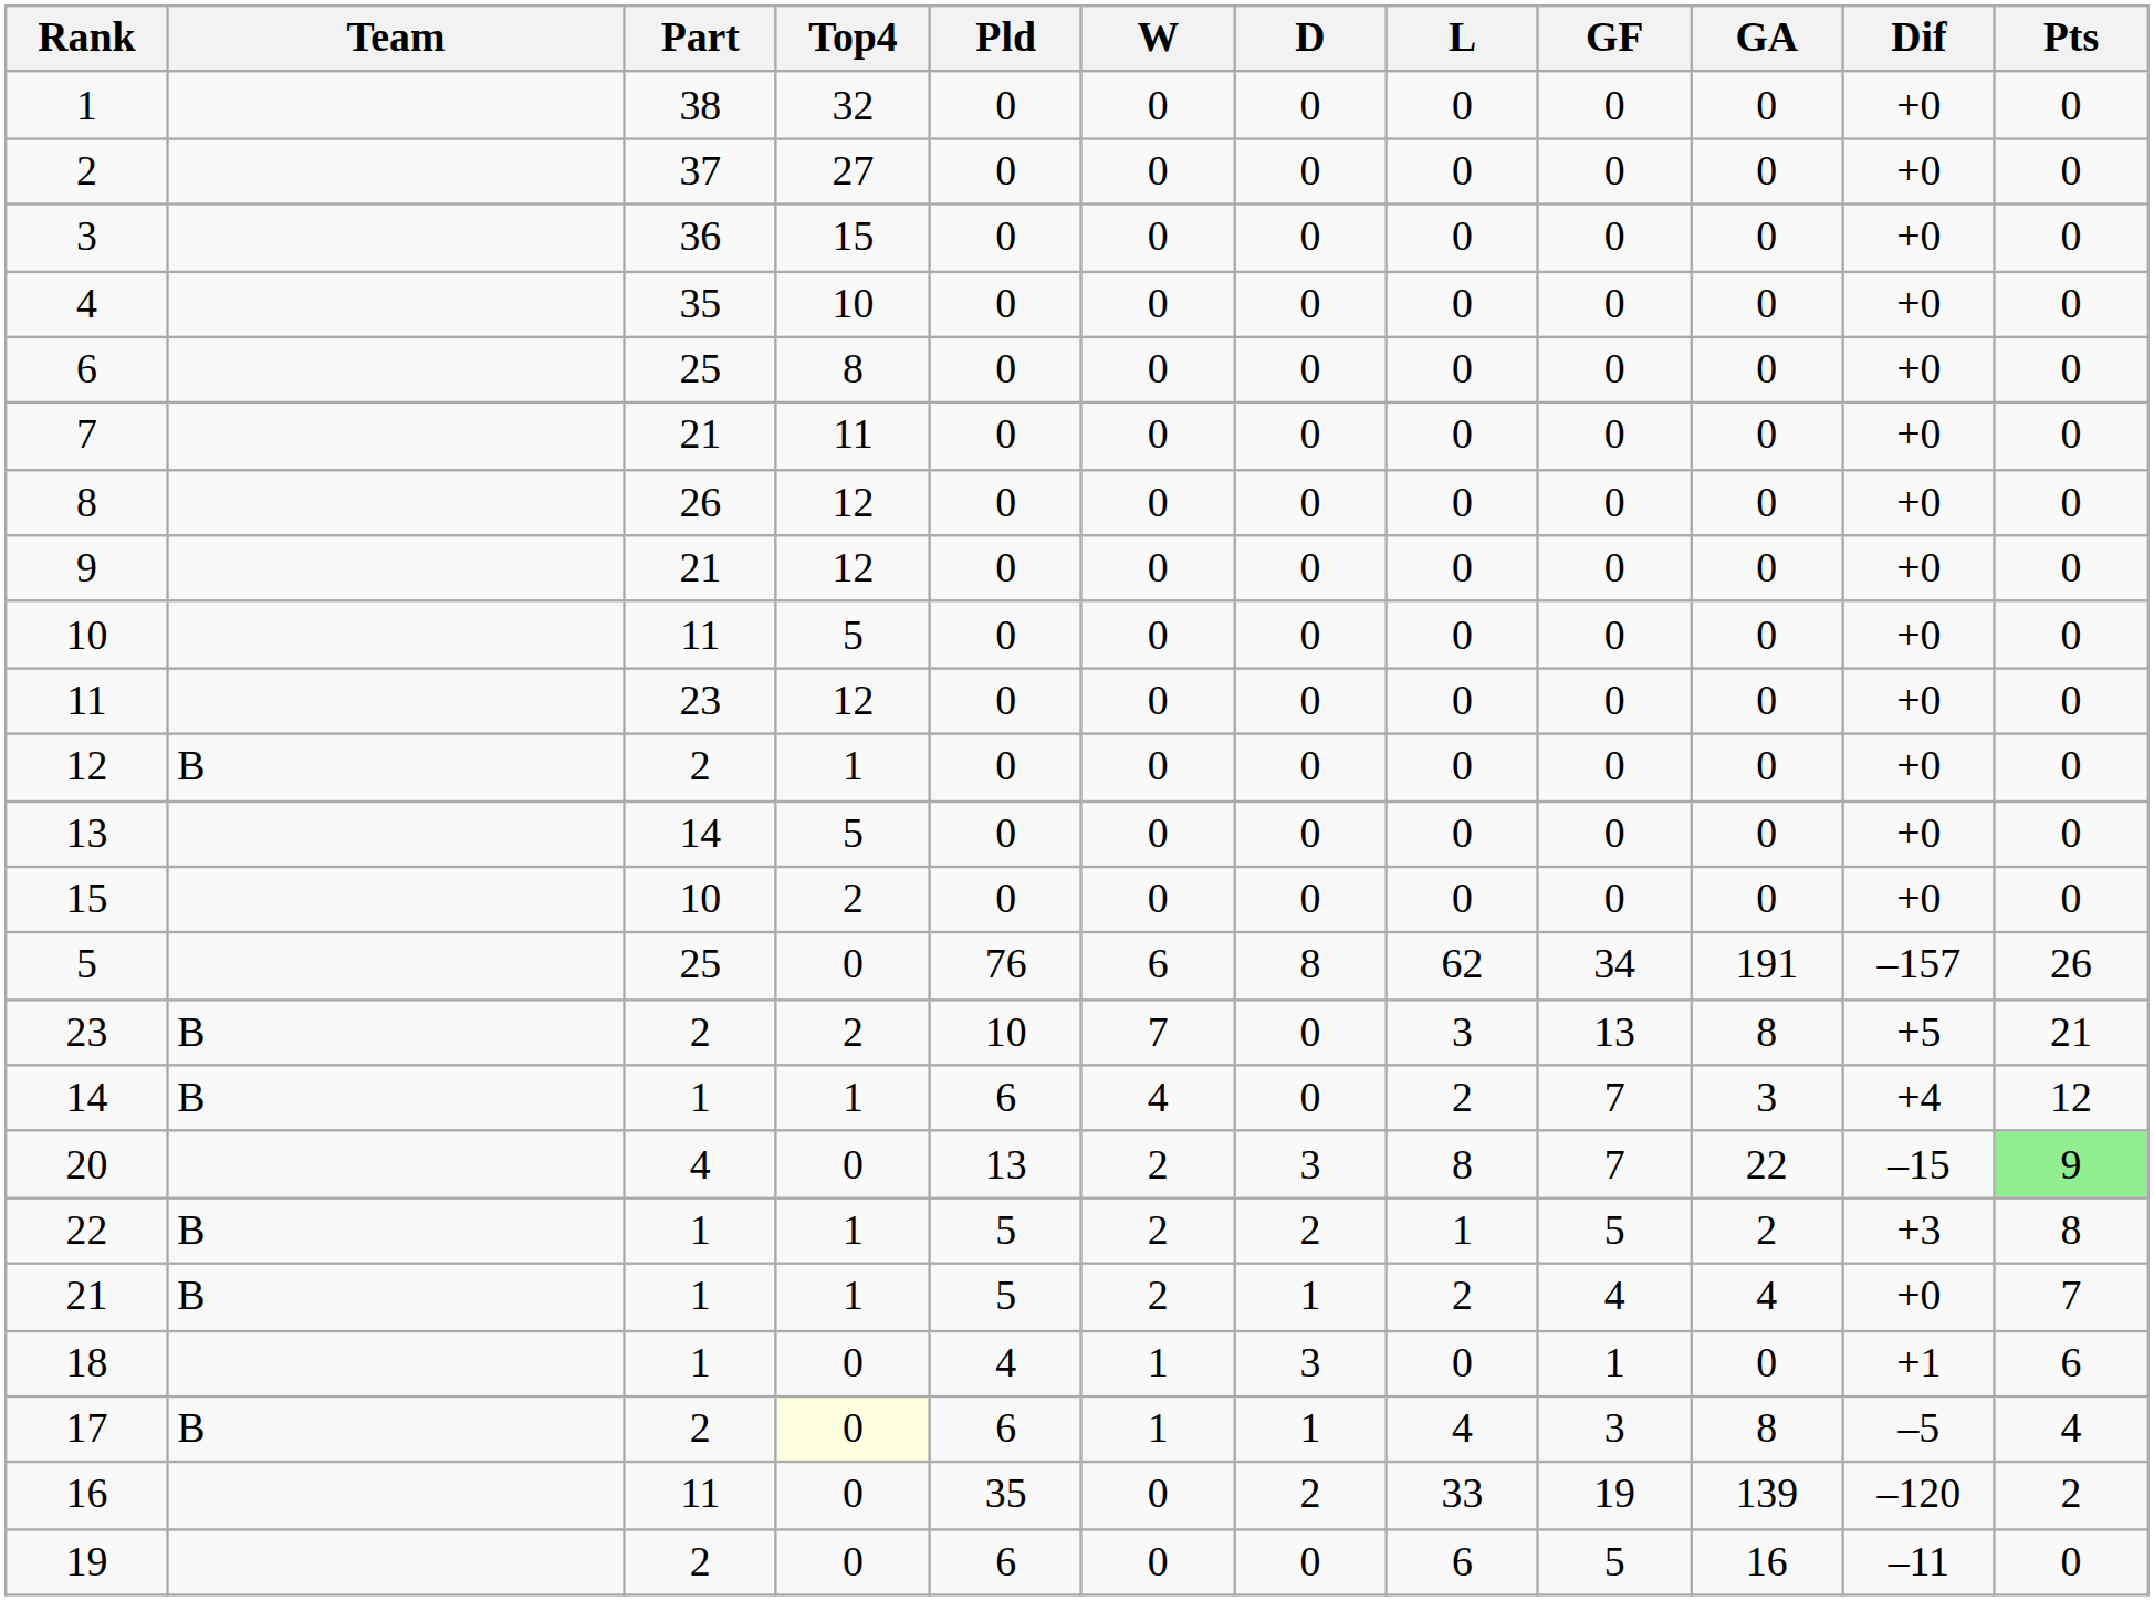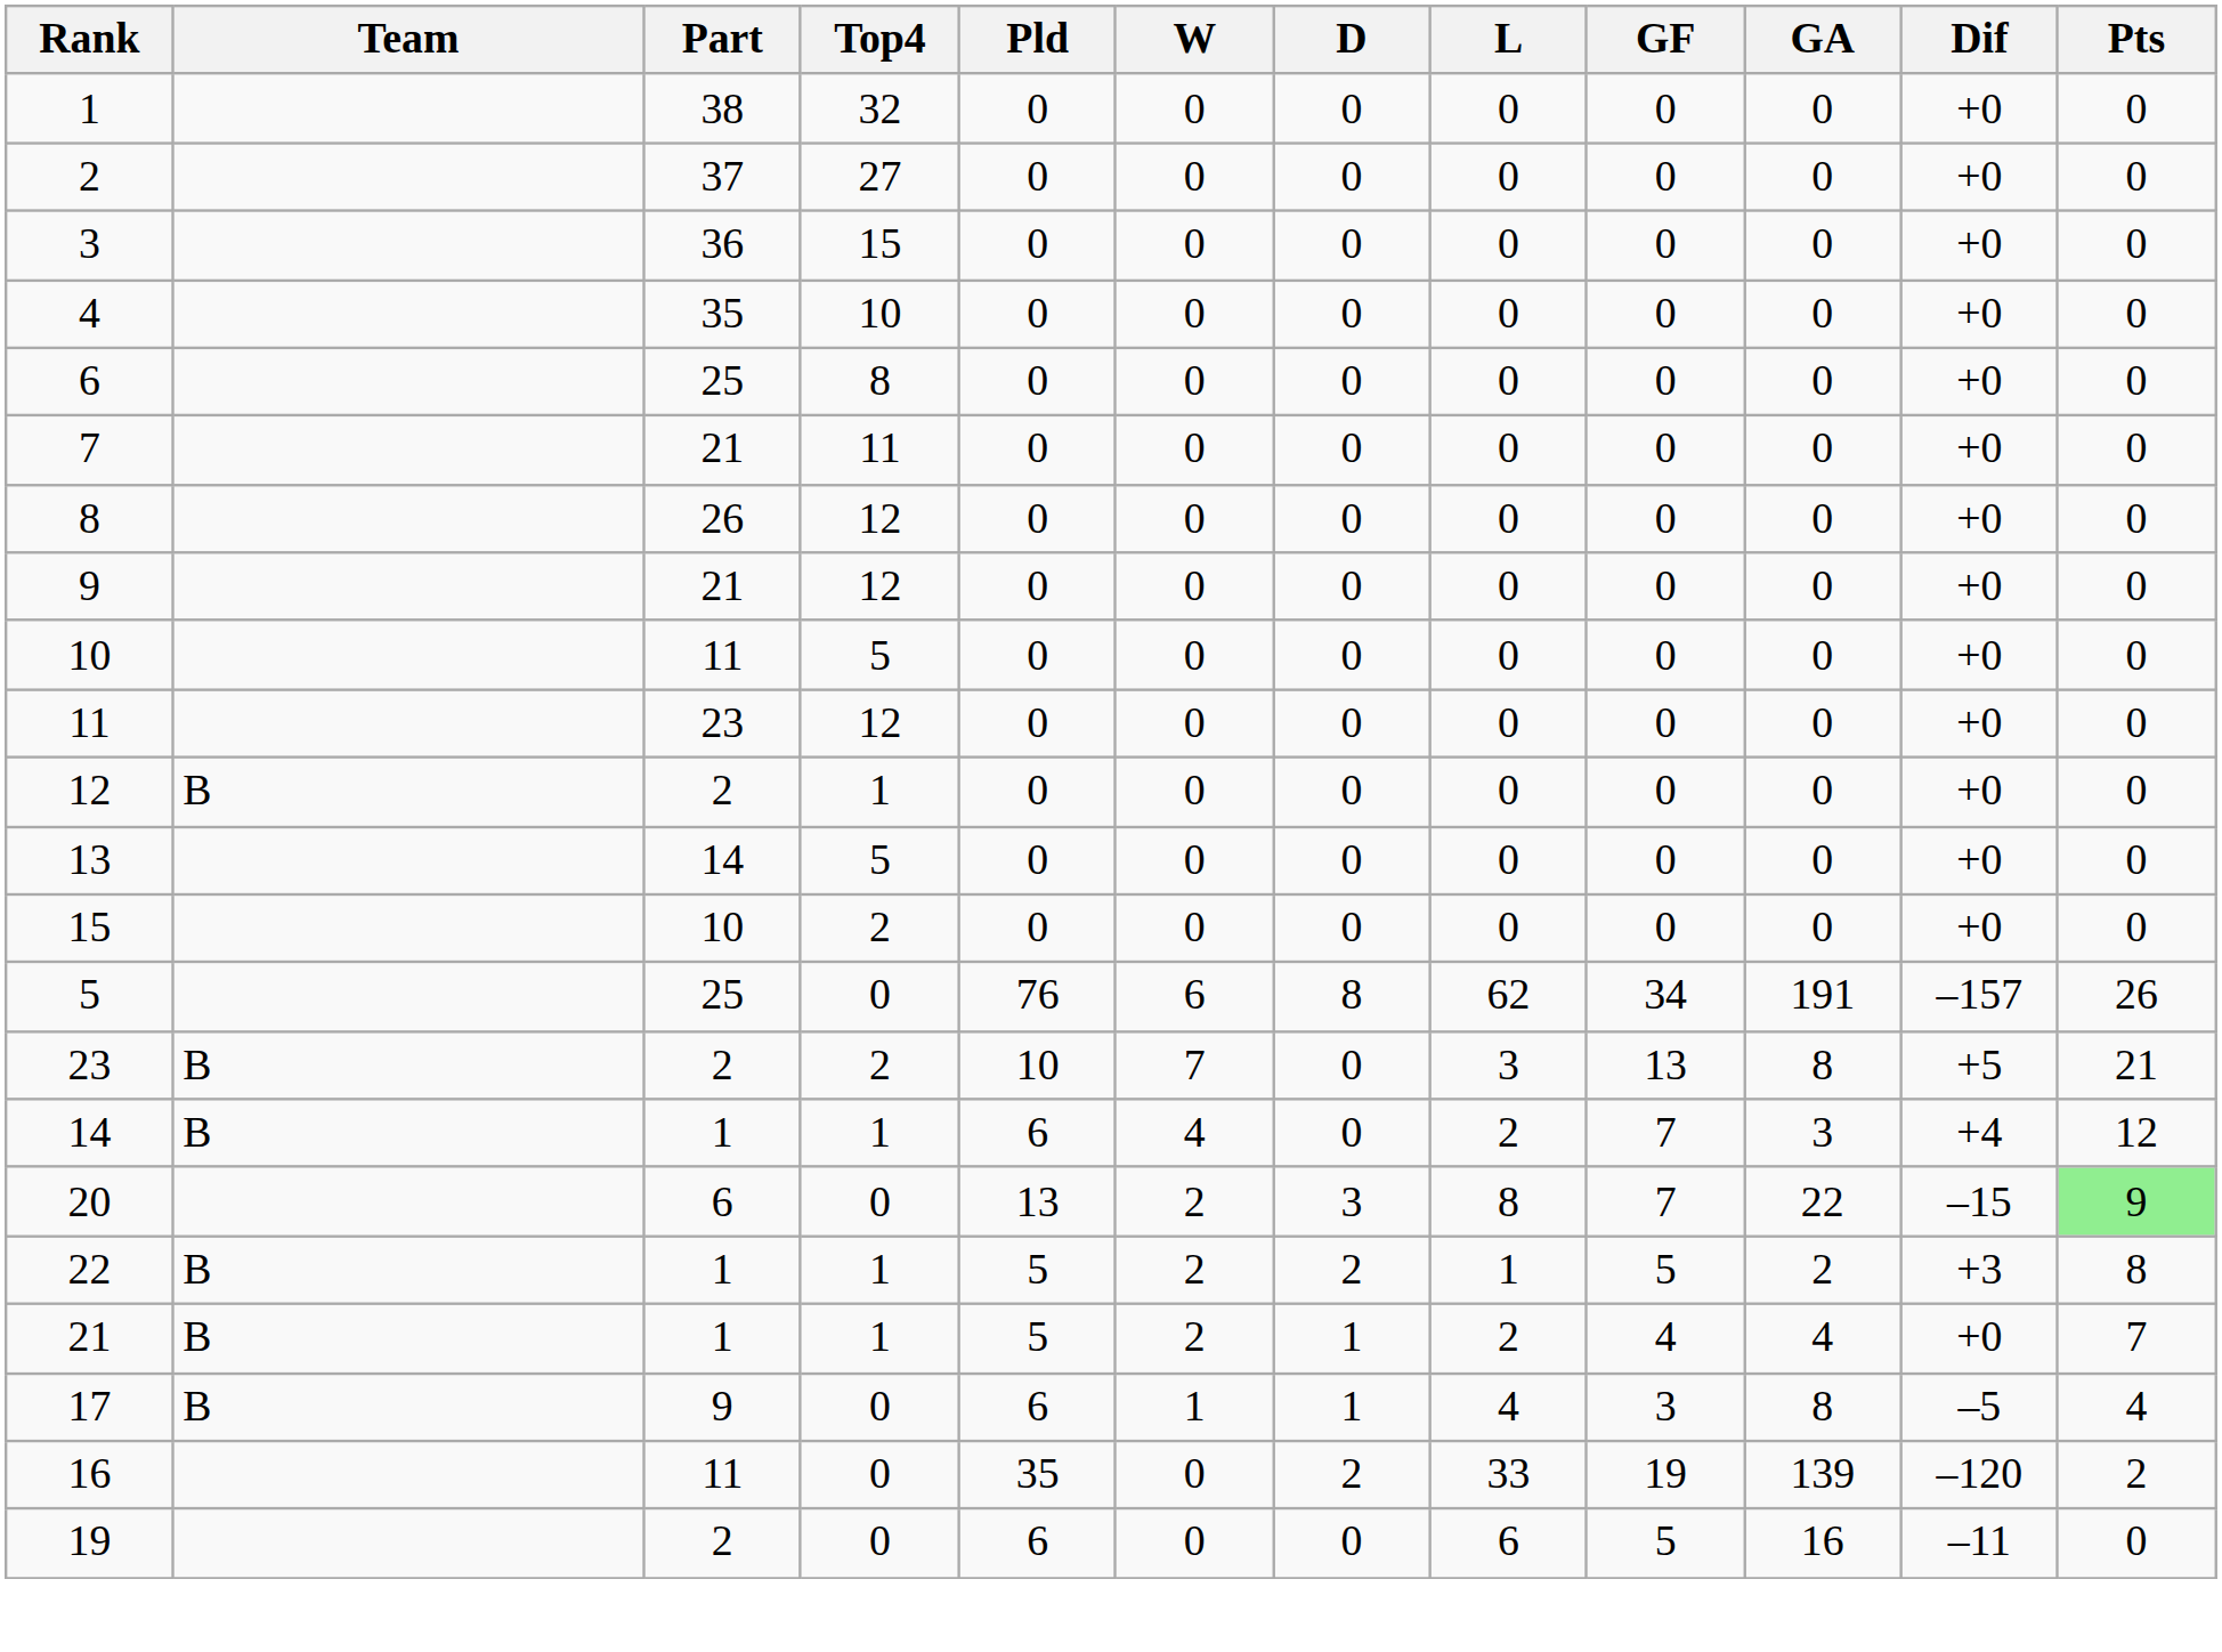20 | Part: 4 -> 6
- row: 18 | 1 | 0 | 4 | 1 | 3 | 0 | 1 | 0 | +1 | 6
17 | Part: 2 -> 9
17 | Top4: lightyellow background -> no background
